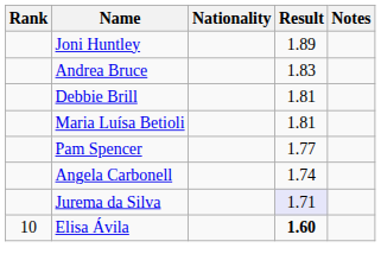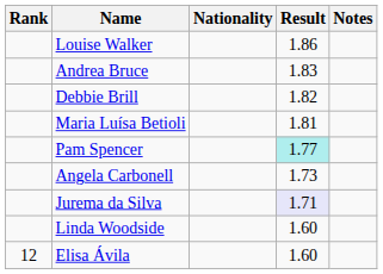- row: Joni Huntley | 1.89
+ row: Louise Walker | 1.86
Debbie Brill | Result: 1.81 -> 1.82
Pam Spencer | Result: no background -> paleturquoise background
Angela Carbonell | Result: 1.74 -> 1.73
+ row: Linda Woodside | 1.60
Elisa Ávila | Rank: 10 -> 12
Elisa Ávila | Result: bold -> normal
